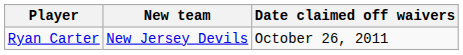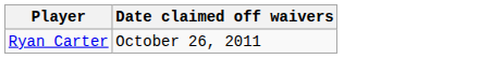- column: New team | New Jersey Devils
